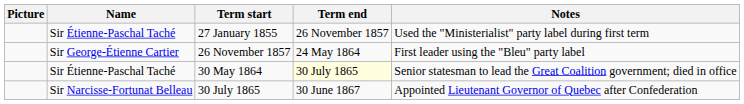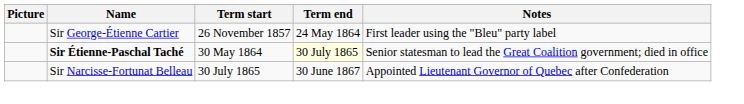- row: Sir Étienne-Paschal Taché | 27 January 1855 | 26 November 1857 | Used the "Ministerialist" party label during first term
30 May 1864 | Name: normal -> bold
